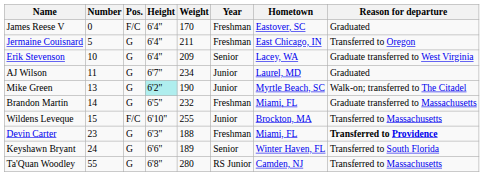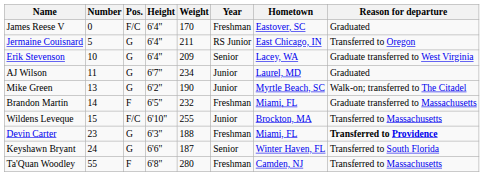Jermaine Couisnard | Year: Freshman -> RS Junior
Mike Green | Height: paleturquoise background -> no background
Brandon Martin | Pos.: G -> F
Keyshawn Bryant | Weight: 189 -> 187
Ta'Quan Woodley | Pos.: G -> F
Ta'Quan Woodley | Year: RS Junior -> Freshman
